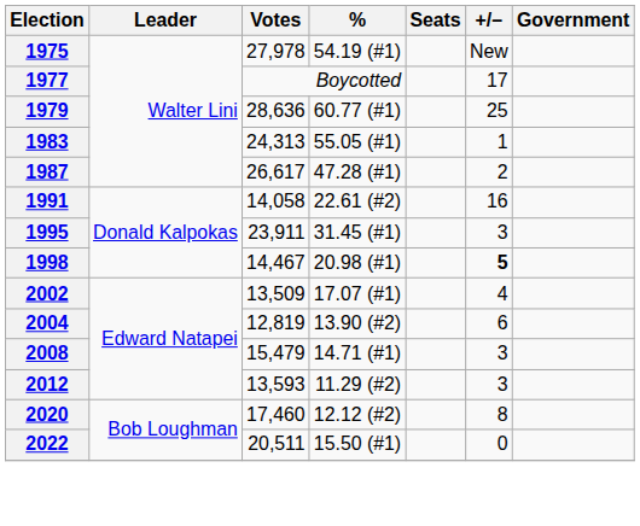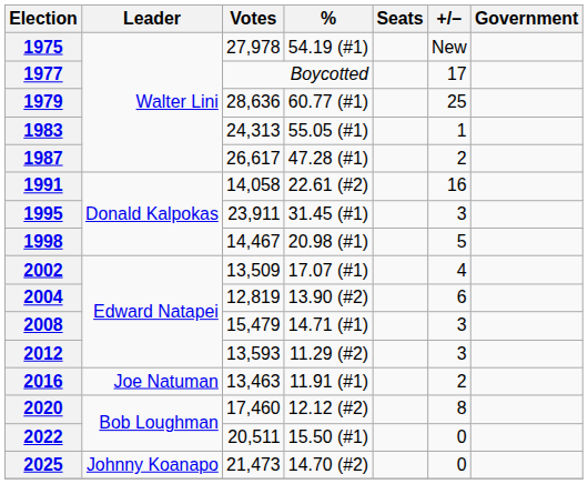1998 | +/–: bold -> normal
+ row: 2016 | Joe Natuman | 13,463 | 11.91 (#1) | 2
+ row: 2025 | Johnny Koanapo | 21,473 | 14.70 (#2) | 0
